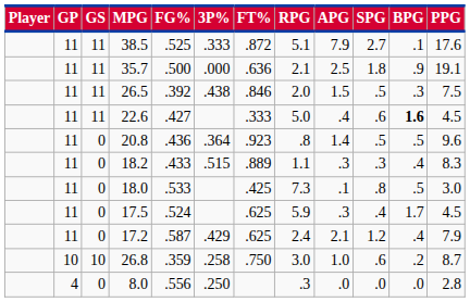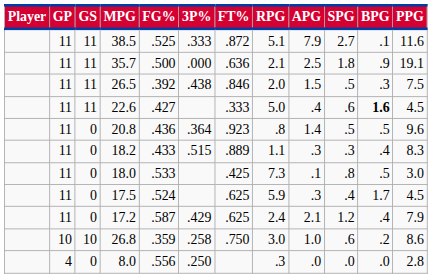38.5 | PPG: 17.6 -> 11.6
26.8 | PPG: 8.7 -> 8.6
